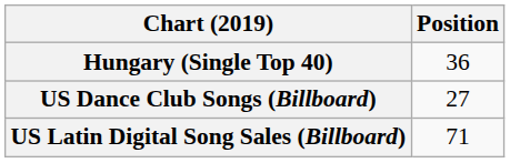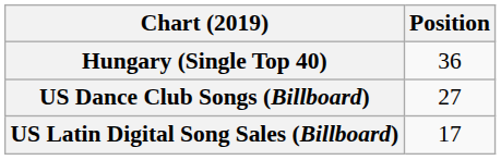US Latin Digital Song Sales (Billboard) | Position: 71 -> 17
